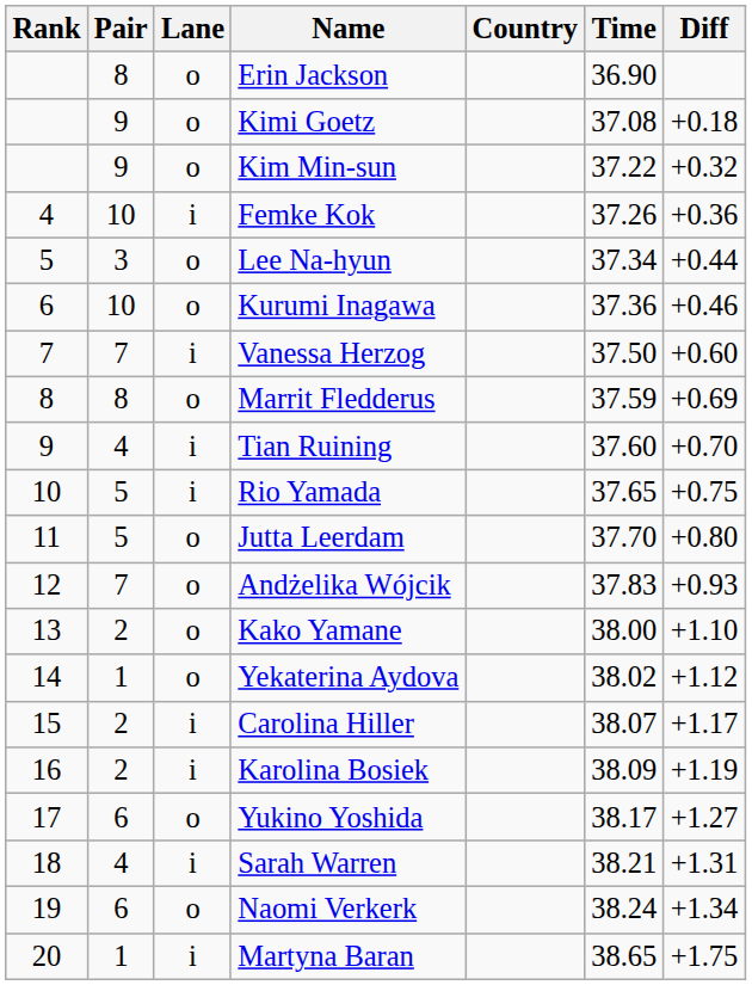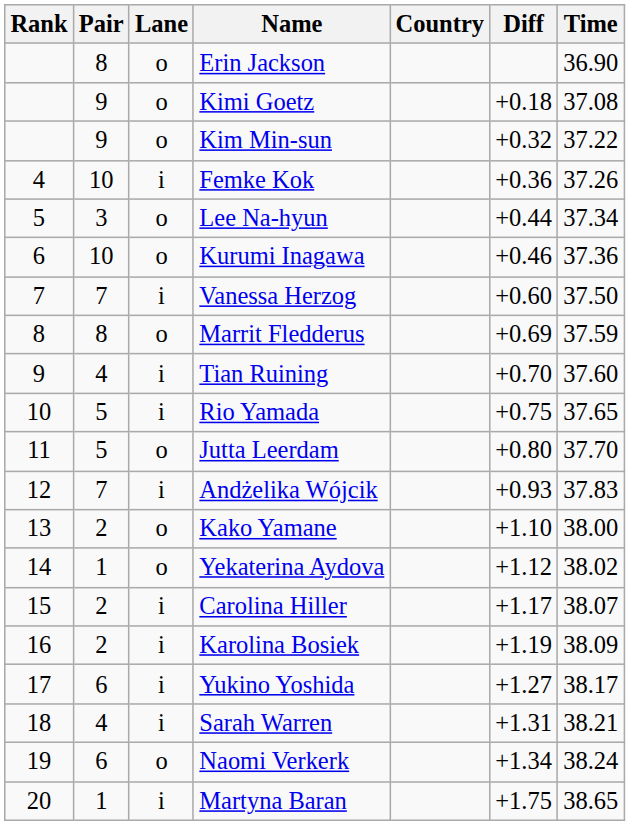columns swapped: Time <-> Diff
Andżelika Wójcik | Lane: o -> i
Yukino Yoshida | Lane: o -> i
